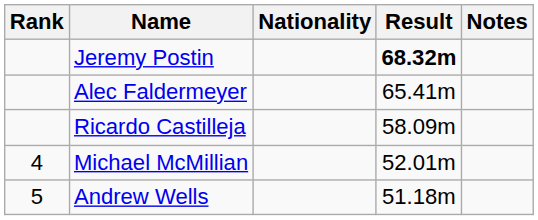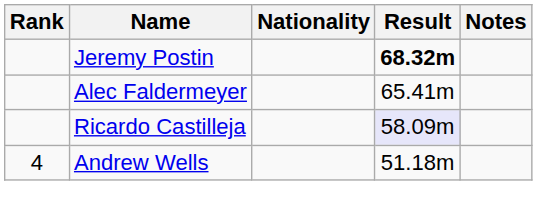Ricardo Castilleja | Result: no background -> lavender background
- row: 4 | Michael McMillian | 52.01m
Andrew Wells | Rank: 5 -> 4
